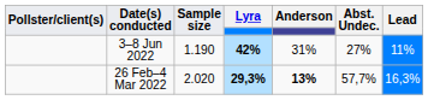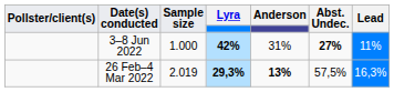3–8 Jun 2022 | Sample size: 1.190 -> 1.000
3–8 Jun 2022 | Abst. Undec.: normal -> bold
26 Feb–4 Mar 2022 | Sample size: 2.020 -> 2.019
26 Feb–4 Mar 2022 | Abst. Undec.: 57,7% -> 57,5%
